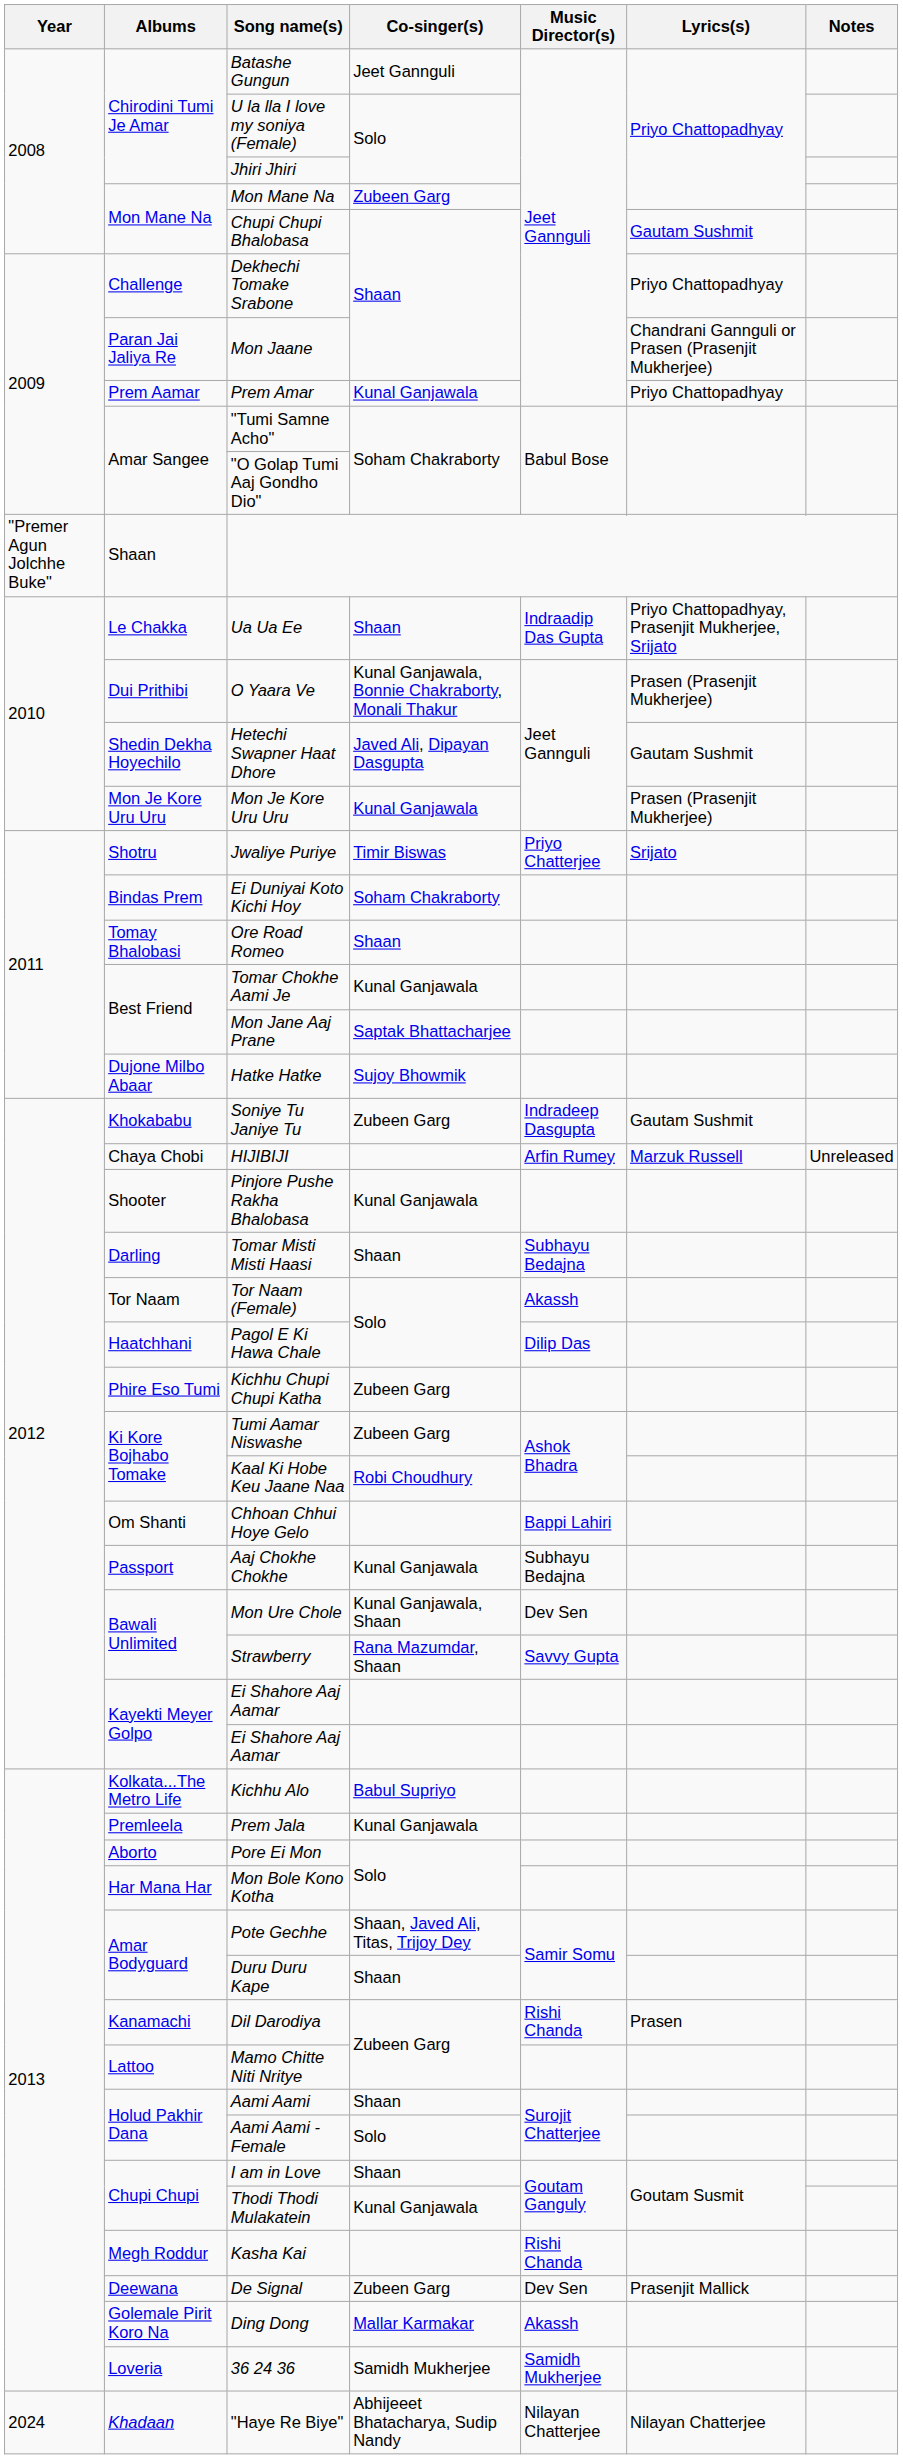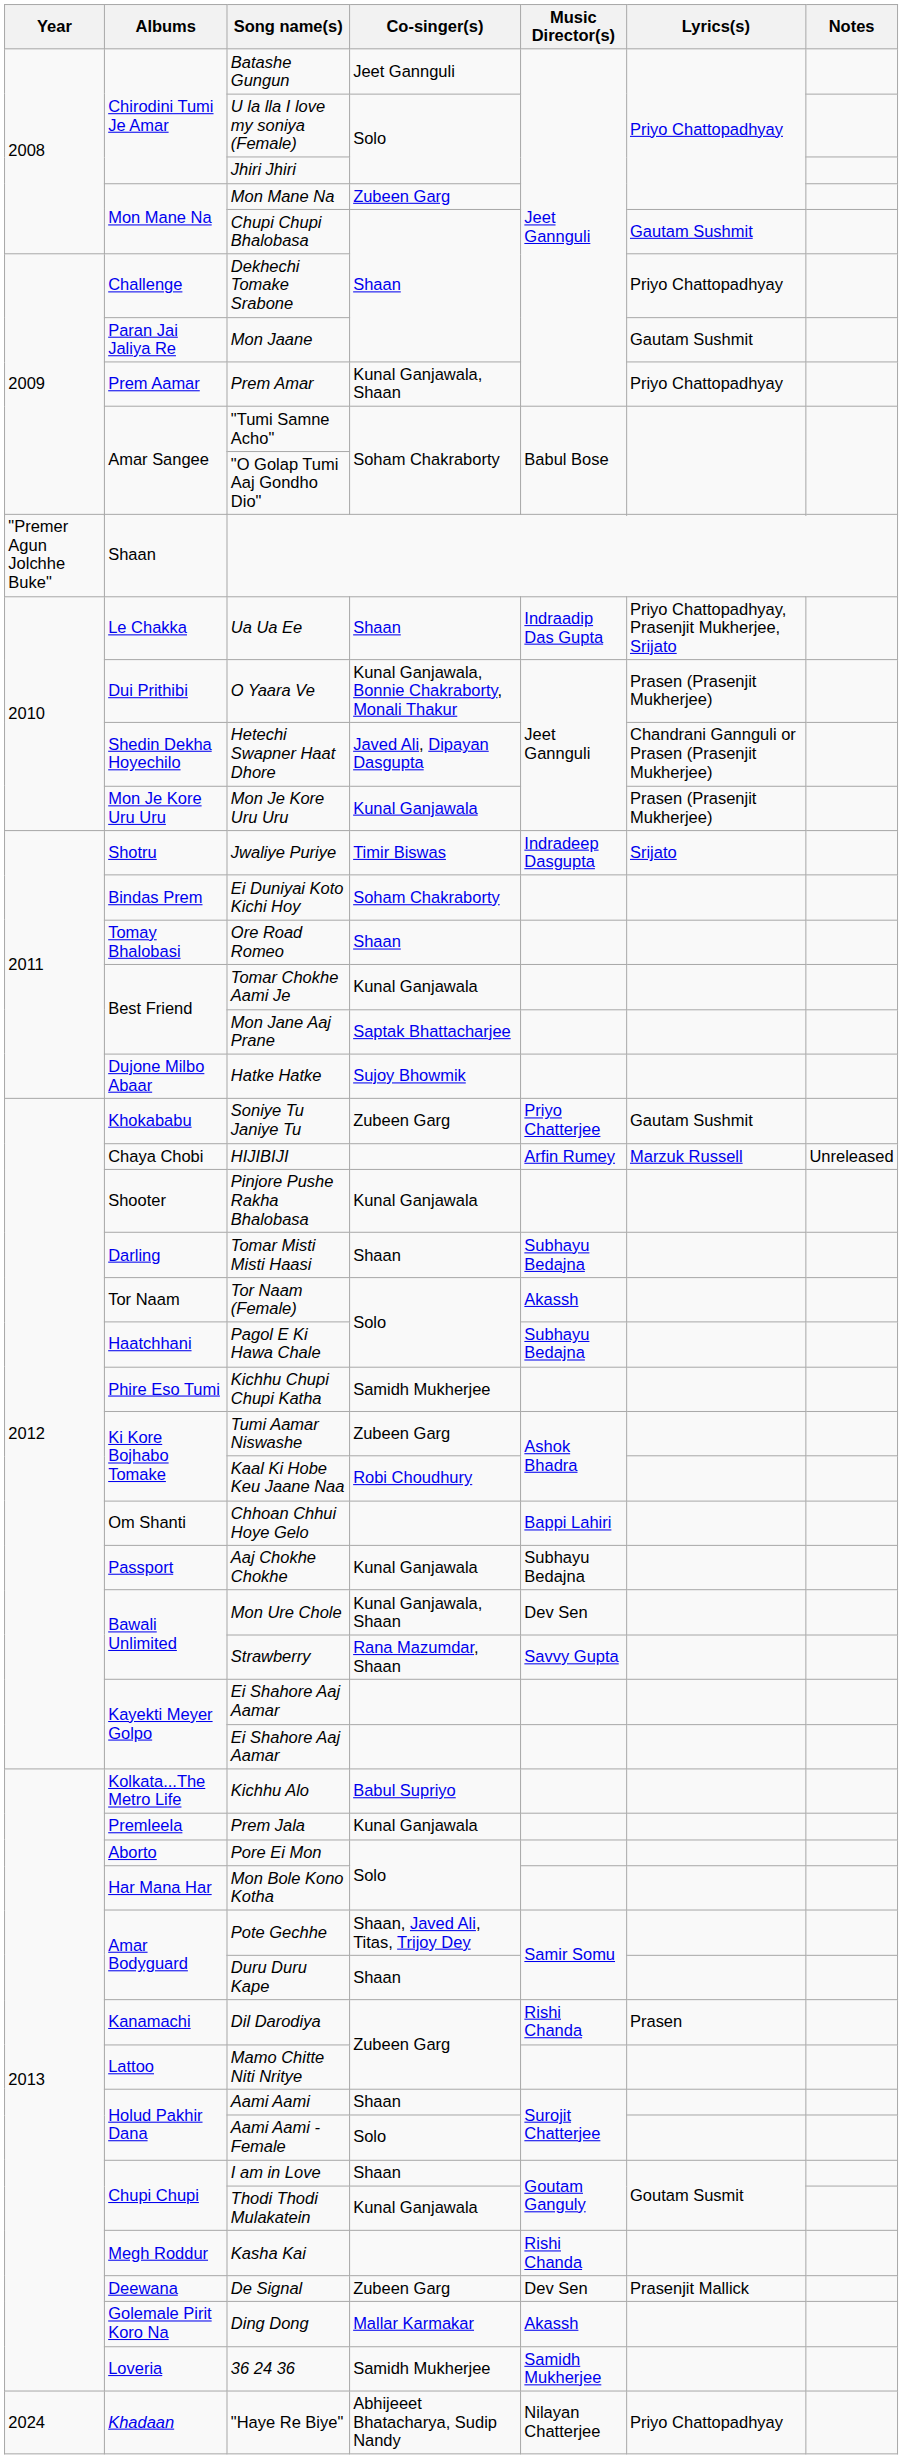Mon Jaane | Lyrics(s): Chandrani Gannguli or Prasen (Prasenjit Mukherjee) -> Gautam Sushmit
Prem Amar | Co-singer(s): Kunal Ganjawala -> Kunal Ganjawala, Shaan
Hetechi Swapner Haat Dhore | Lyrics(s): Gautam Sushmit -> Chandrani Gannguli or Prasen (Prasenjit Mukherjee)
Jwaliye Puriye | Music Director(s): Priyo Chatterjee -> Indradeep Dasgupta
Soniye Tu Janiye Tu | Music Director(s): Indradeep Dasgupta -> Priyo Chatterjee
Pagol E Ki Hawa Chale | Music Director(s): Dilip Das -> Subhayu Bedajna
Kichhu Chupi Chupi Katha | Co-singer(s): Zubeen Garg -> Samidh Mukherjee
"Haye Re Biye" | Lyrics(s): Nilayan Chatterjee -> Priyo Chattopadhyay
